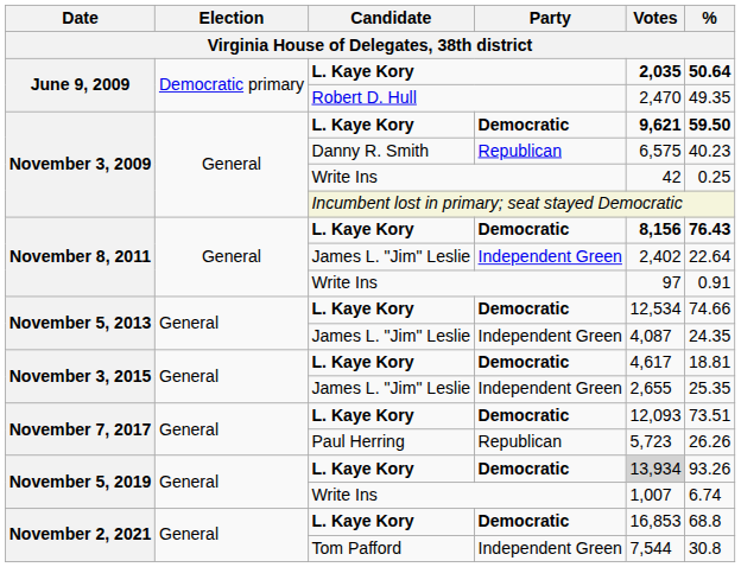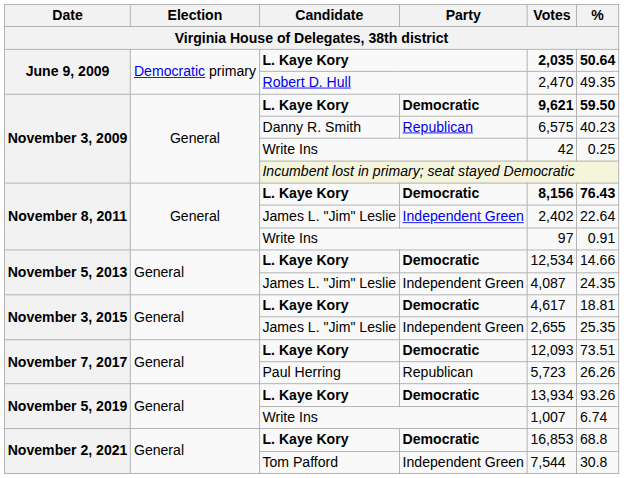November 5, 2013 / L. Kaye Kory | %: 74.66 -> 14.66
November 5, 2019 / L. Kaye Kory | Votes: lightgrey background -> no background
